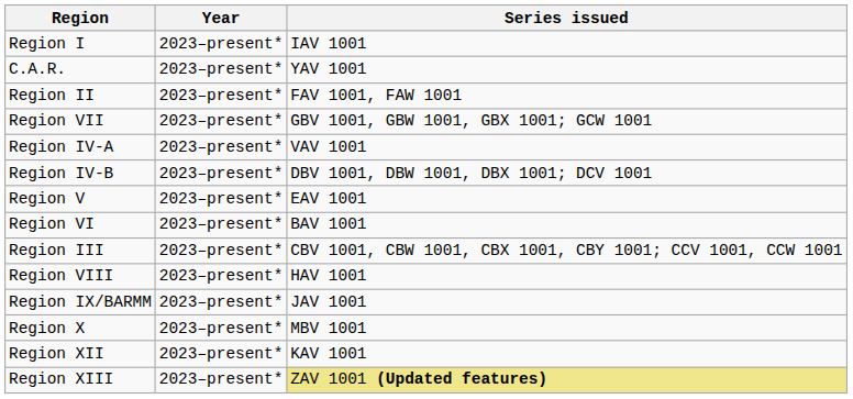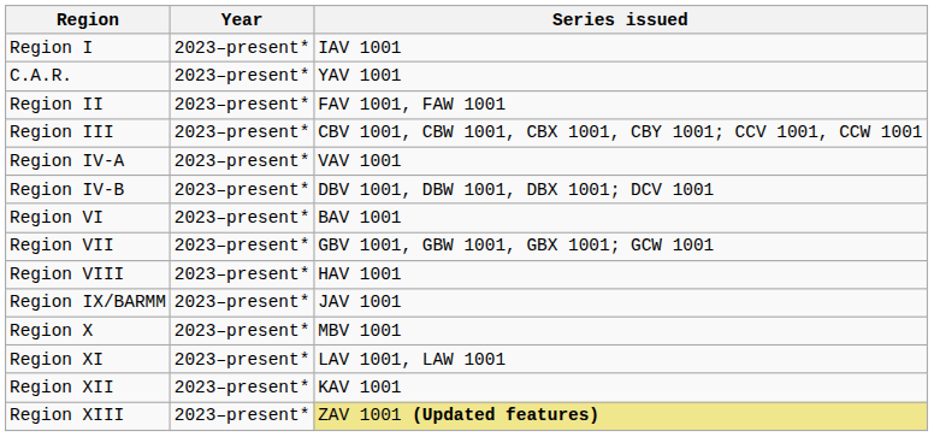rows swapped: Region III <-> Region VII
- row: Region V | 2023–present* | EAV 1001
+ row: Region XI | 2023–present* | LAV 1001, LAW 1001
